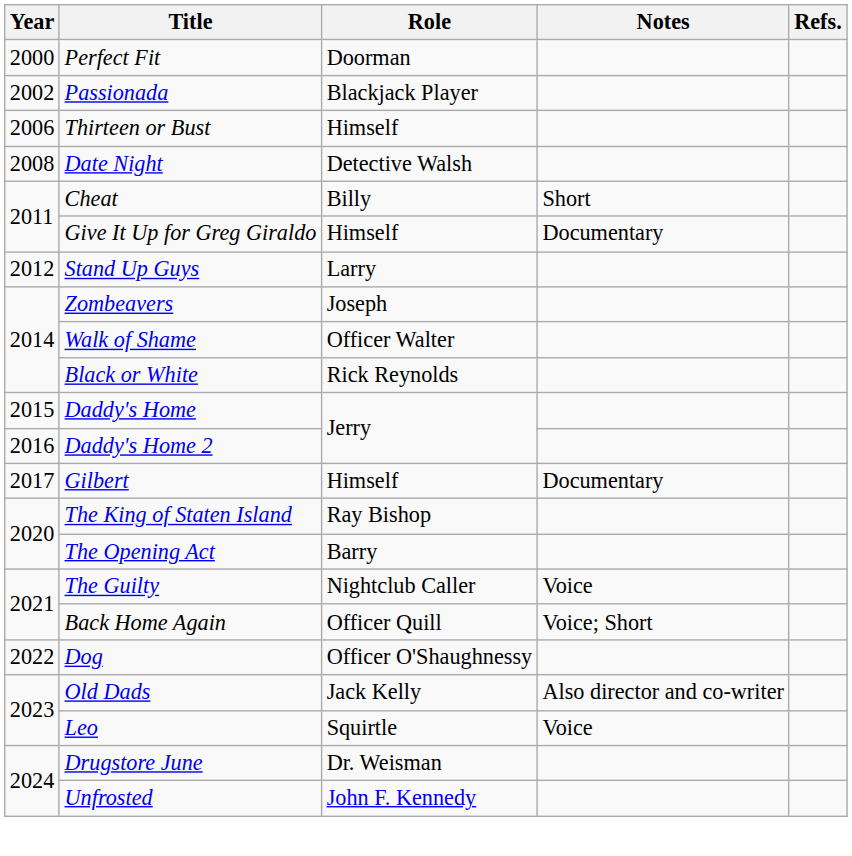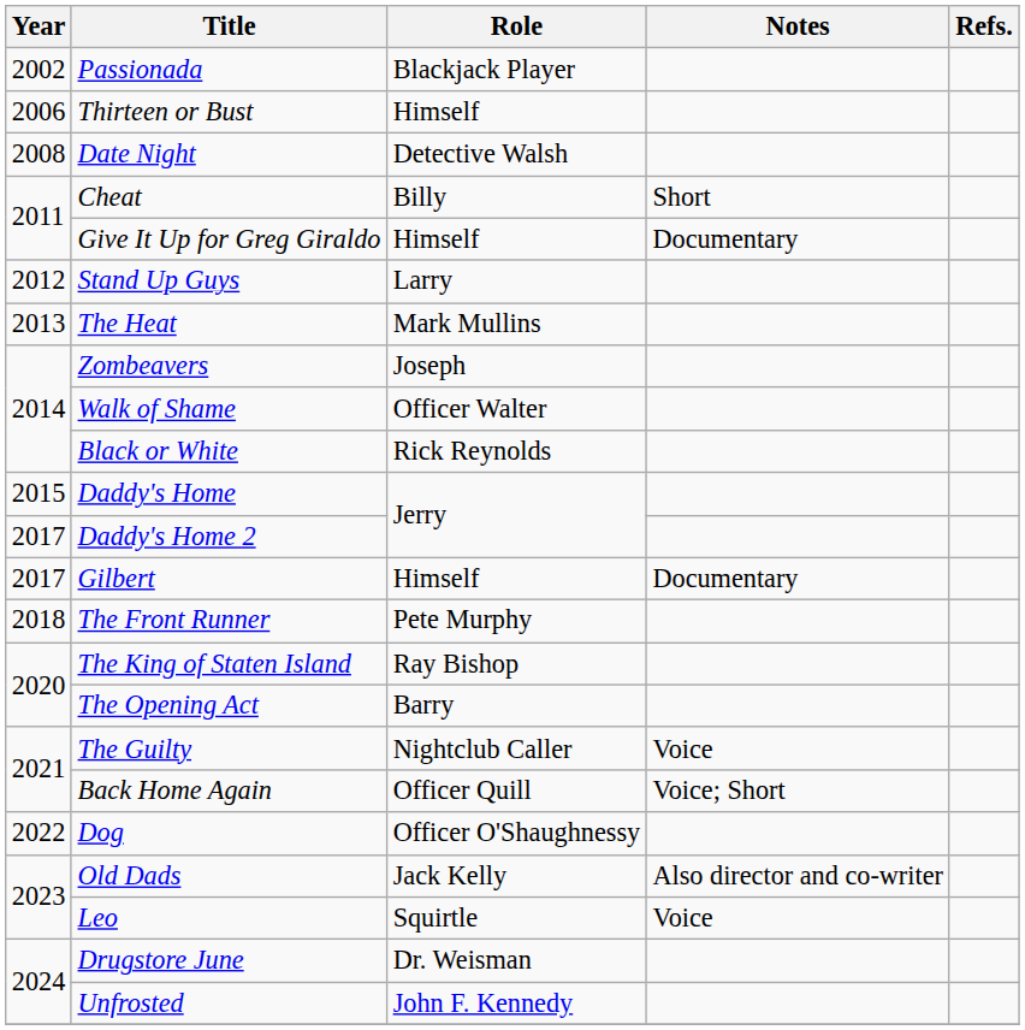- row: 2000 | Perfect Fit | Doorman
+ row: 2013 | The Heat | Mark Mullins
Daddy's Home 2 | Year: 2016 -> 2017
+ row: 2018 | The Front Runner | Pete Murphy
